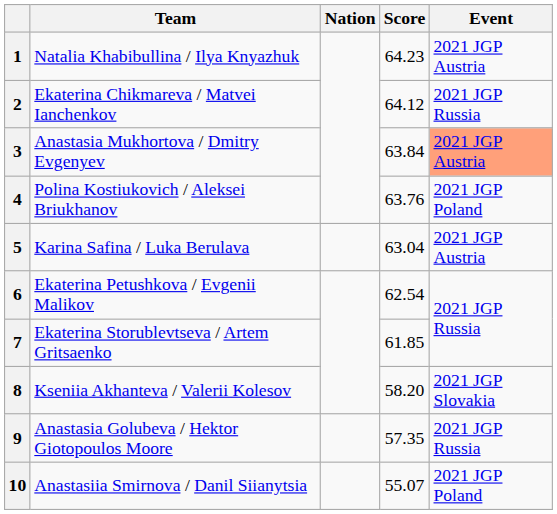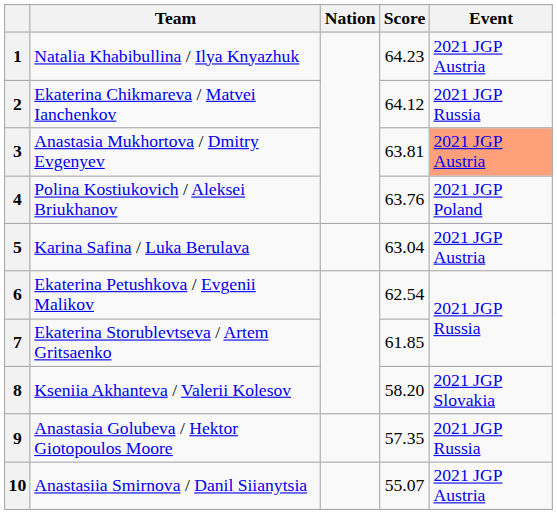3 | Score: 63.84 -> 63.81
10 | Event: 2021 JGP Poland -> 2021 JGP Austria
